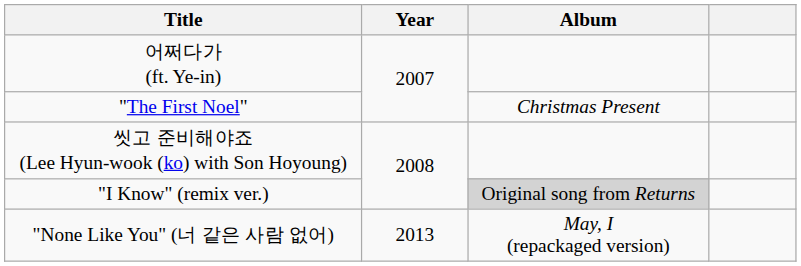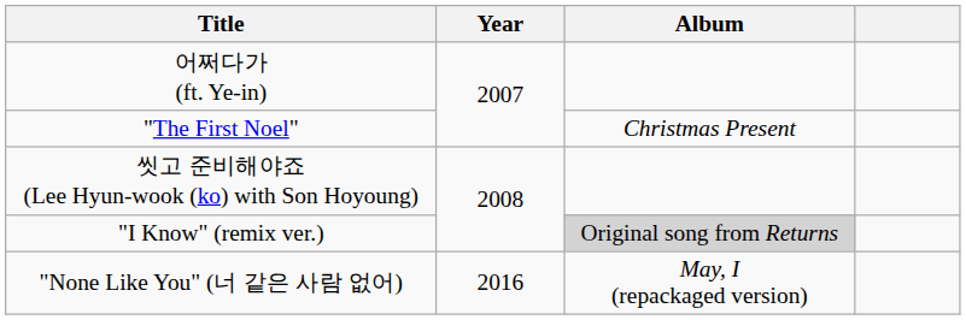"None Like You" (너 같은 사람 없어) | Year: 2013 -> 2016
